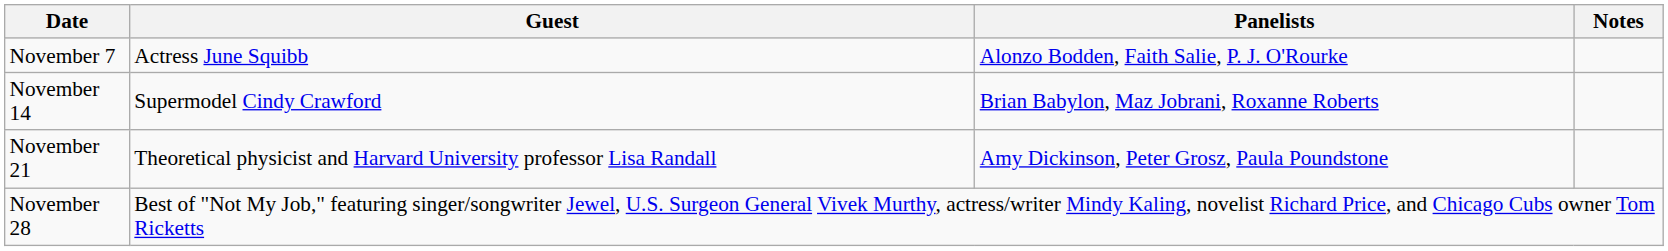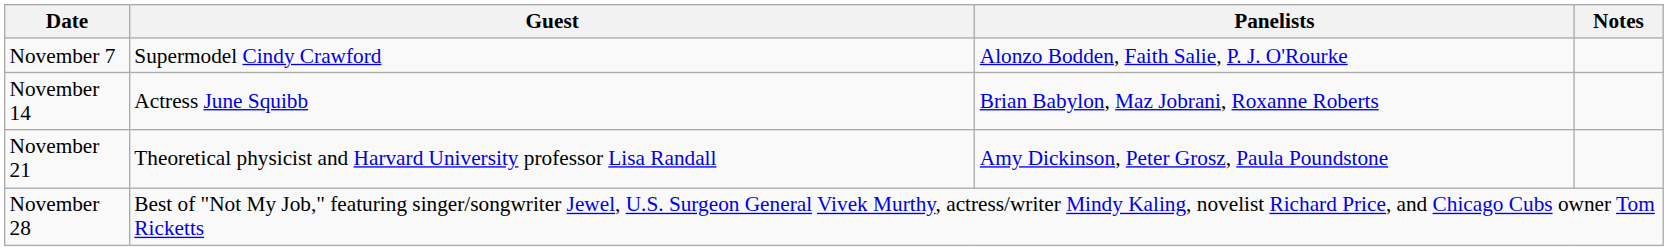November 7 | Guest: Actress June Squibb -> Supermodel Cindy Crawford
November 14 | Guest: Supermodel Cindy Crawford -> Actress June Squibb
